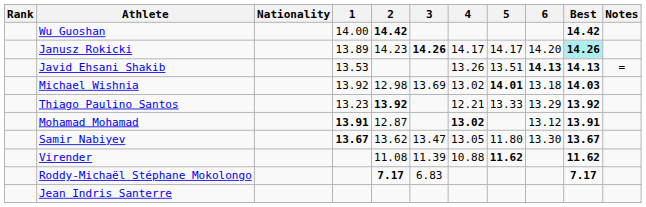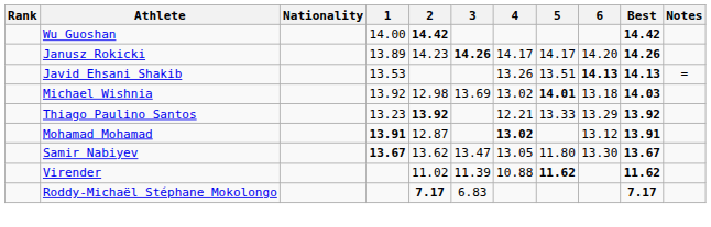Janusz Rokicki | Best: paleturquoise background -> no background
Virender | 2: 11.08 -> 11.02
- row: Jean Indris Santerre
